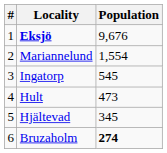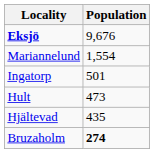- column: # | 1 | 2 | 3 | 4 | 5 | 6
Ingatorp | Population: 545 -> 501
Hjältevad | Population: 345 -> 435
